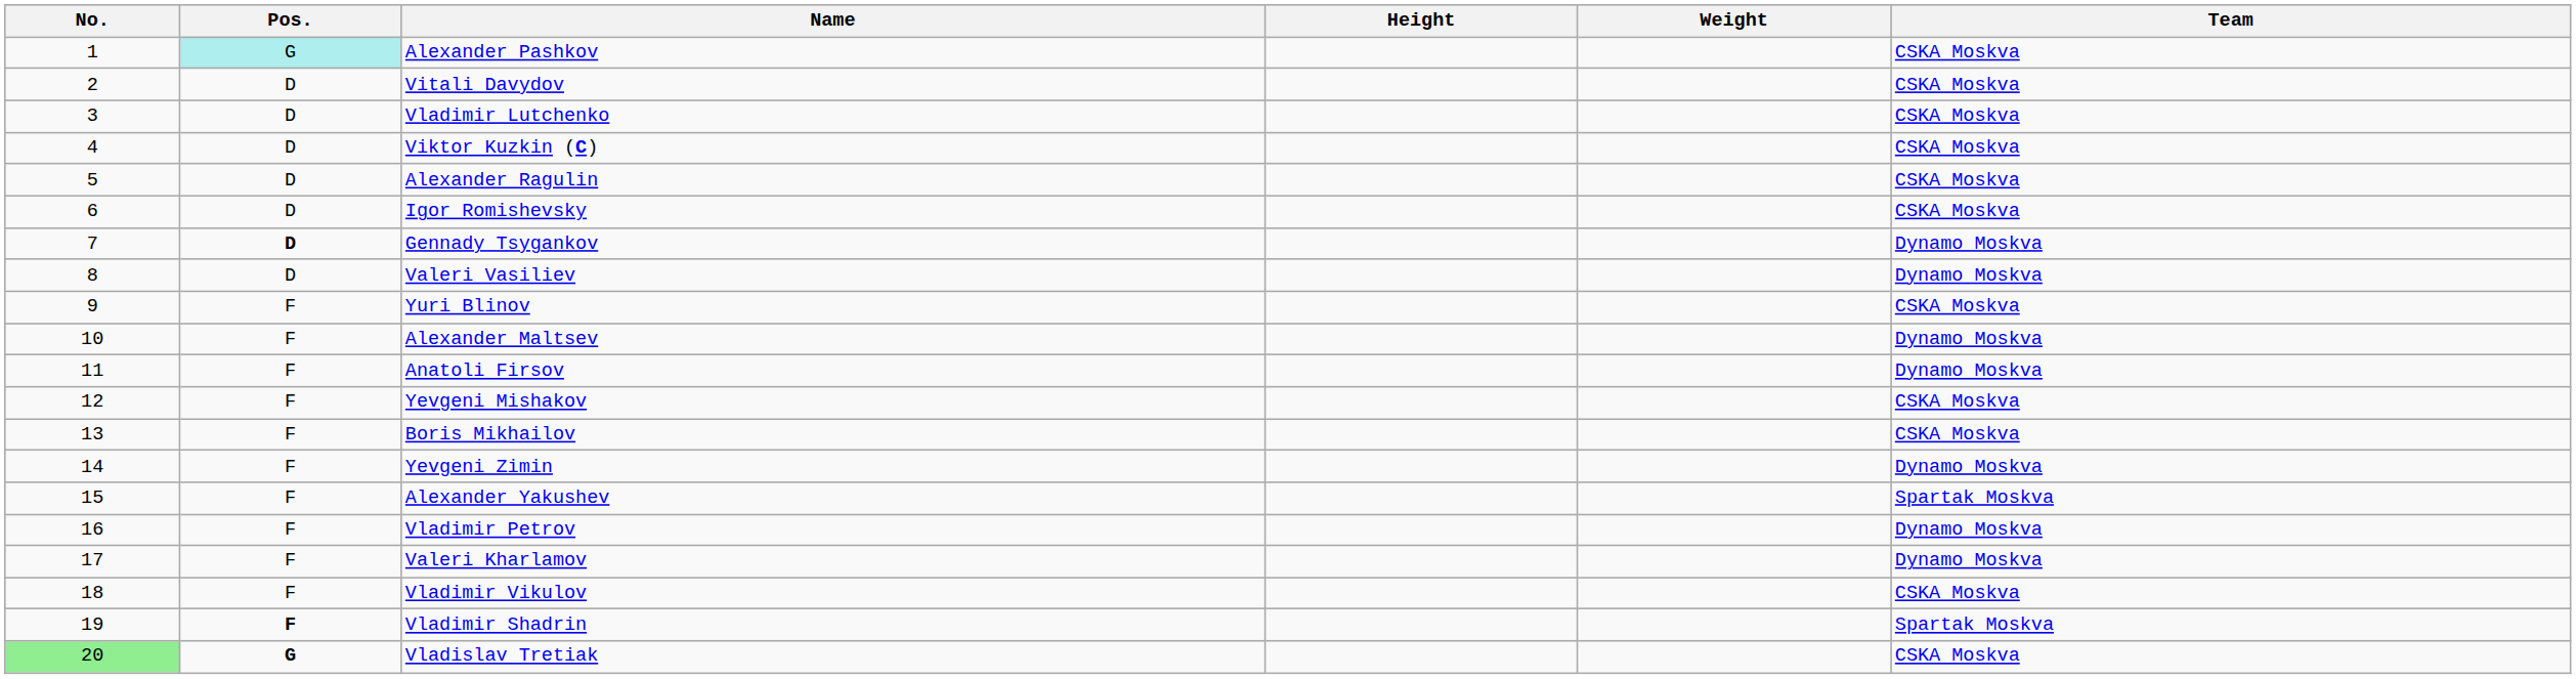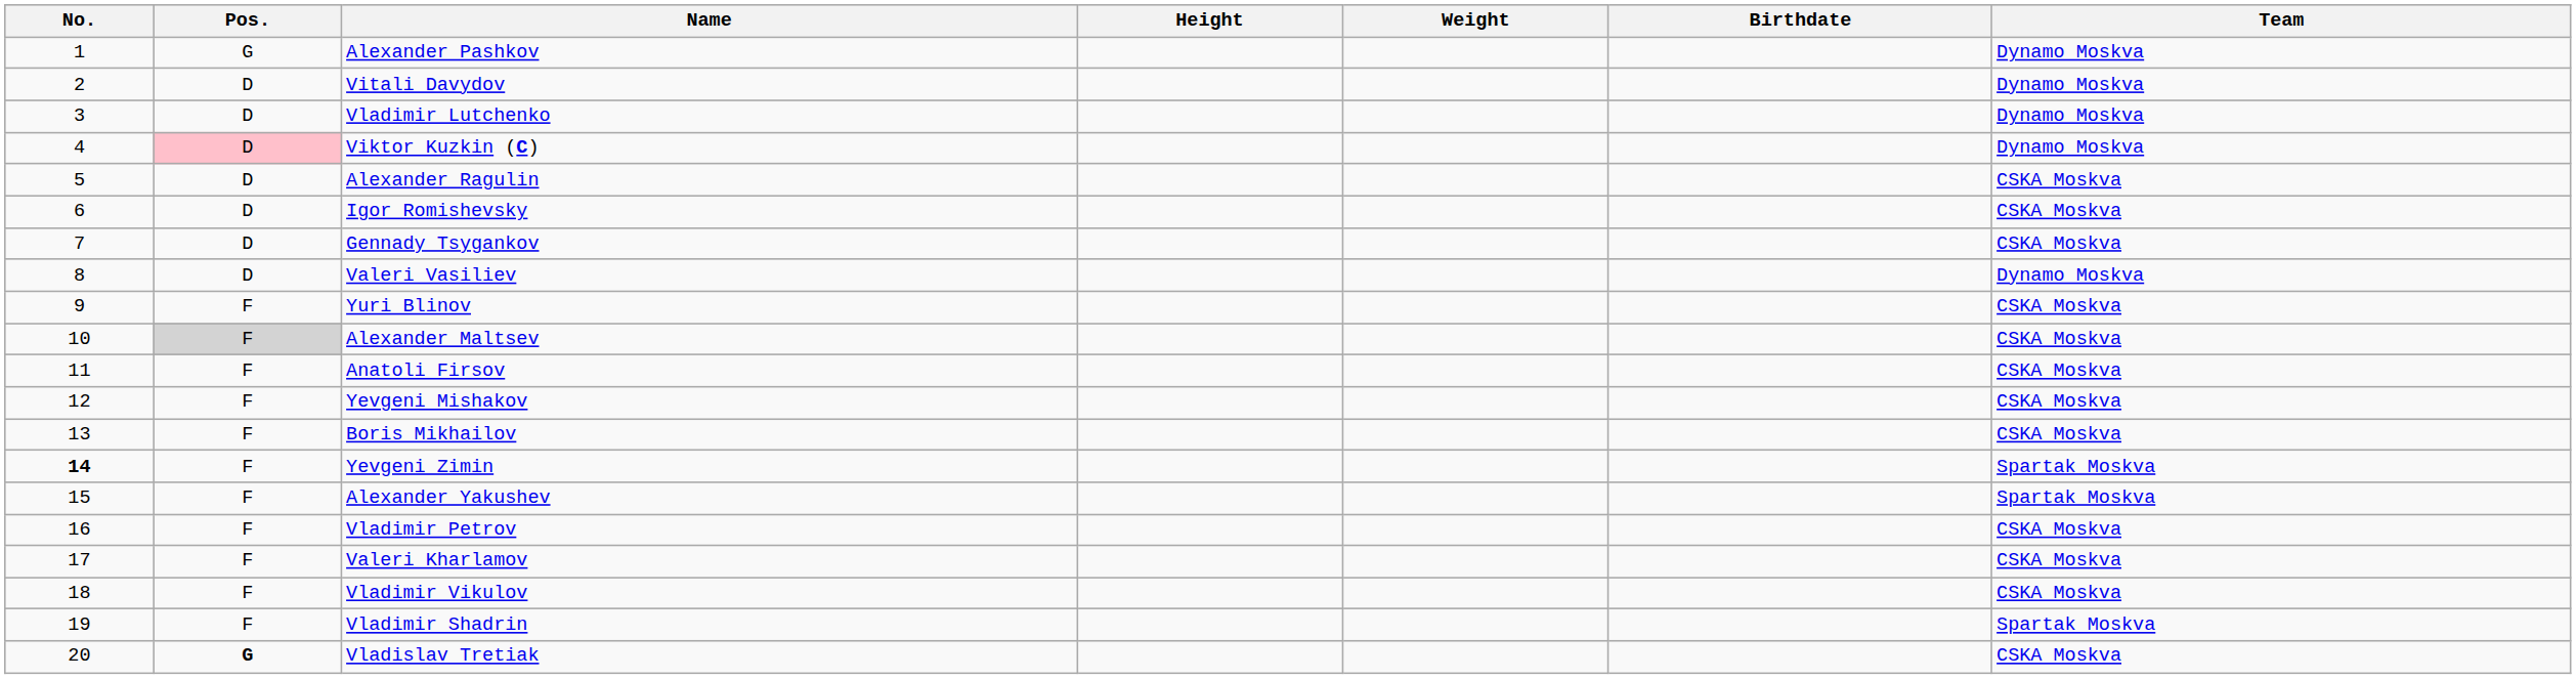+ column: Birthdate
Alexander Pashkov | Pos.: paleturquoise background -> no background
Alexander Pashkov | Team: CSKA Moskva -> Dynamo Moskva
Vitali Davydov | Team: CSKA Moskva -> Dynamo Moskva
Vladimir Lutchenko | Team: CSKA Moskva -> Dynamo Moskva
Viktor Kuzkin (C) | Pos.: no background -> pink background
Viktor Kuzkin (C) | Team: CSKA Moskva -> Dynamo Moskva
Gennady Tsygankov | Pos.: bold -> normal
Gennady Tsygankov | Team: Dynamo Moskva -> CSKA Moskva
Alexander Maltsev | Pos.: no background -> lightgrey background
Alexander Maltsev | Team: Dynamo Moskva -> CSKA Moskva
Anatoli Firsov | Team: Dynamo Moskva -> CSKA Moskva
Yevgeni Zimin | No.: normal -> bold
Yevgeni Zimin | Team: Dynamo Moskva -> Spartak Moskva
Vladimir Petrov | Team: Dynamo Moskva -> CSKA Moskva
Valeri Kharlamov | Team: Dynamo Moskva -> CSKA Moskva
Vladimir Shadrin | Pos.: bold -> normal
Vladislav Tretiak | No.: lightgreen background -> no background
